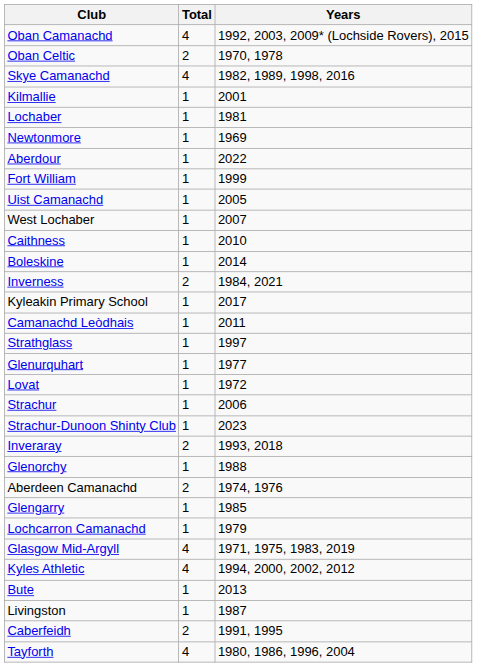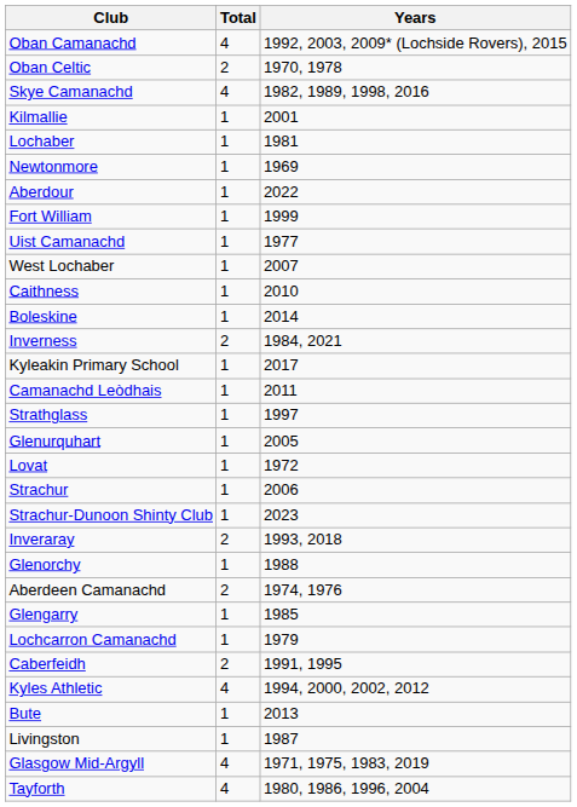Uist Camanachd | Years: 2005 -> 1977
Glenurquhart | Years: 1977 -> 2005
rows swapped: Caberfeidh <-> Glasgow Mid-Argyll
